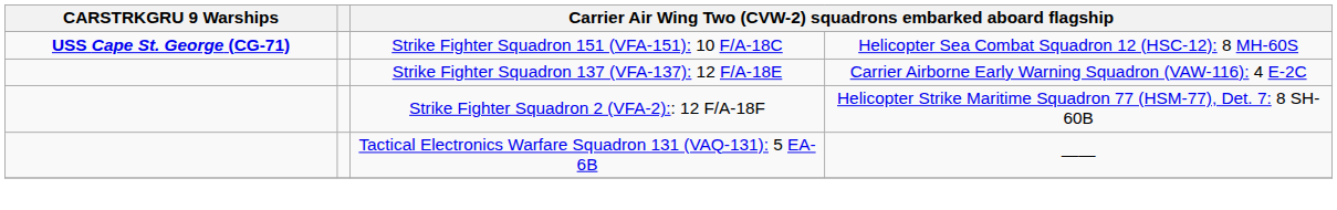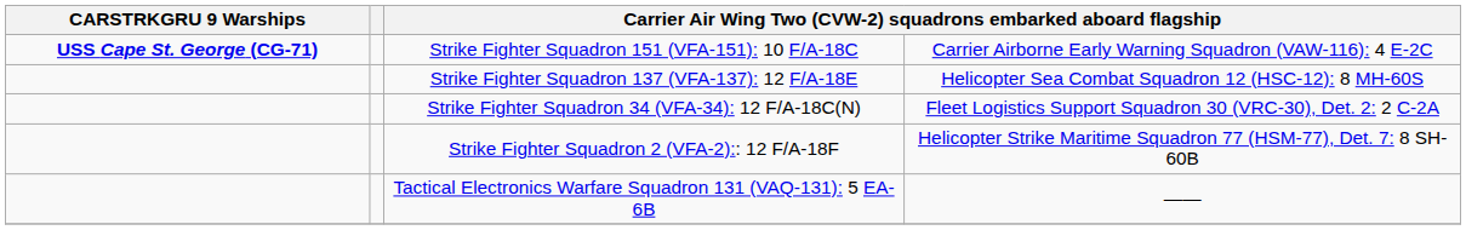Strike Fighter Squadron 151 (VFA-151): 10 F/A-18C | column 4: Helicopter Sea Combat Squadron 12 (HSC-12): 8 MH-60S -> Carrier Airborne Early Warning Squadron (VAW-116): 4 E-2C
Strike Fighter Squadron 137 (VFA-137): 12 F/A-18E | column 4: Carrier Airborne Early Warning Squadron (VAW-116): 4 E-2C -> Helicopter Sea Combat Squadron 12 (HSC-12): 8 MH-60S
+ row: Strike Fighter Squadron 34 (VFA-34): 12 F/A-18C(N) | Fleet Logistics Support Squadron 30 (VRC-30), Det. 2: 2 C-2A
